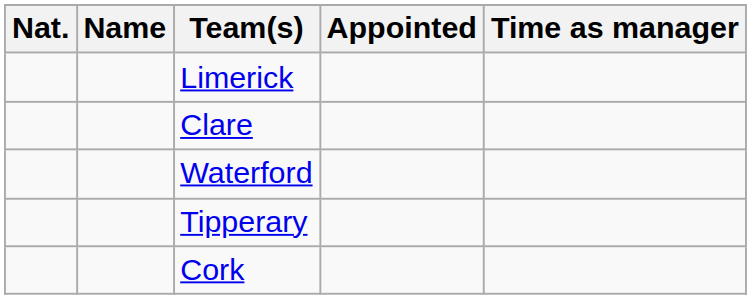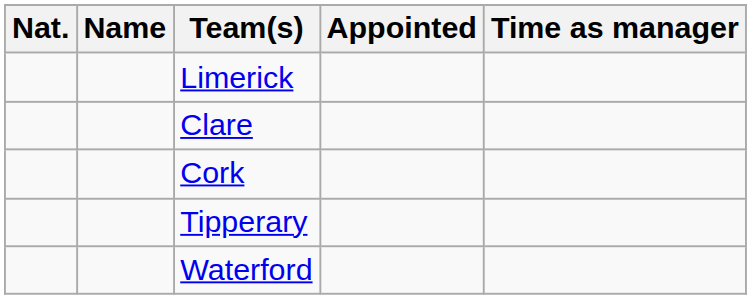rows swapped: Cork <-> Waterford
